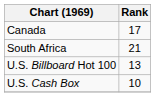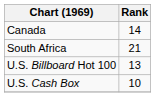Canada | Rank: 17 -> 14
